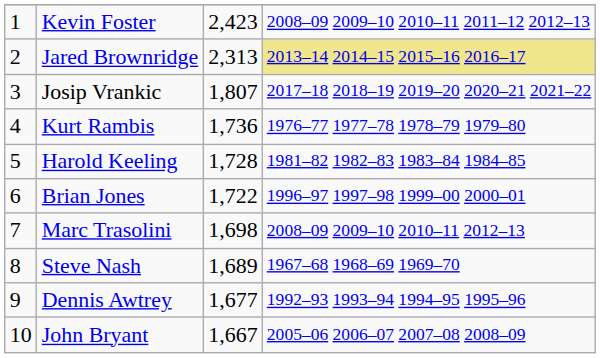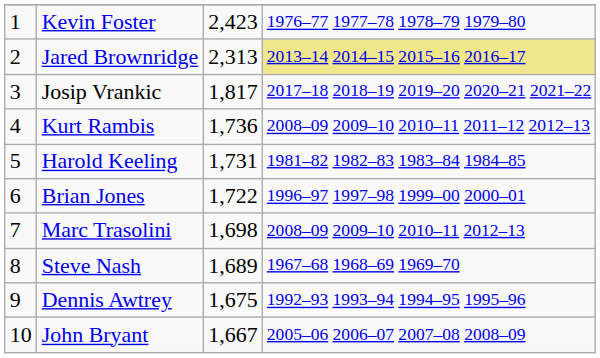Kevin Foster | column 4: 2008–09 2009–10 2010–11 2011–12 2012–13 -> 1976–77 1977–78 1978–79 1979–80
Josip Vrankic | column 3: 1,807 -> 1,817
Kurt Rambis | column 4: 1976–77 1977–78 1978–79 1979–80 -> 2008–09 2009–10 2010–11 2011–12 2012–13
Harold Keeling | column 3: 1,728 -> 1,731
Dennis Awtrey | column 3: 1,677 -> 1,675
